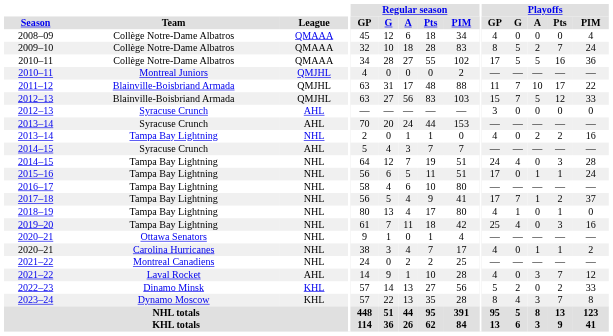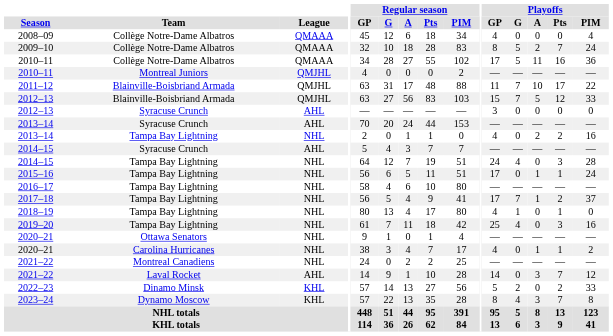2010–11 / Collège Notre-Dame Albatros | Playoffs / A: 5 -> 11
2021–22 / Laval Rocket | Playoffs / GP: 4 -> 14
